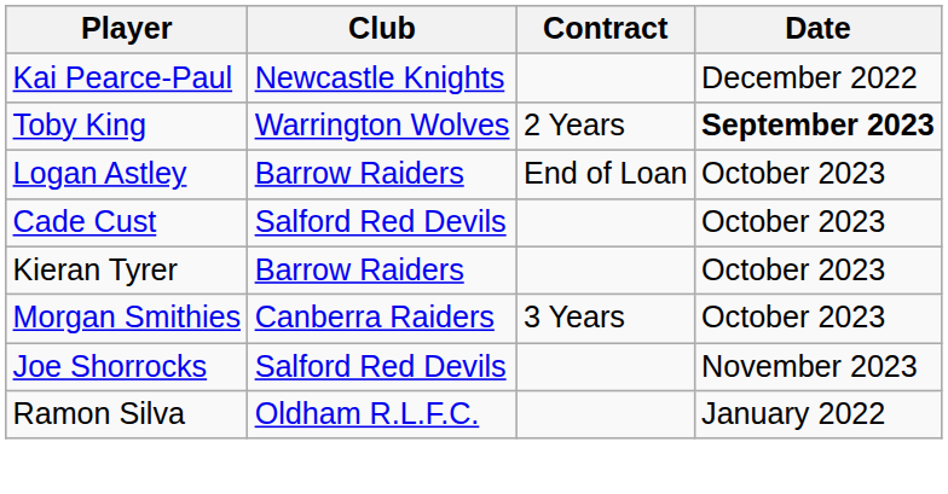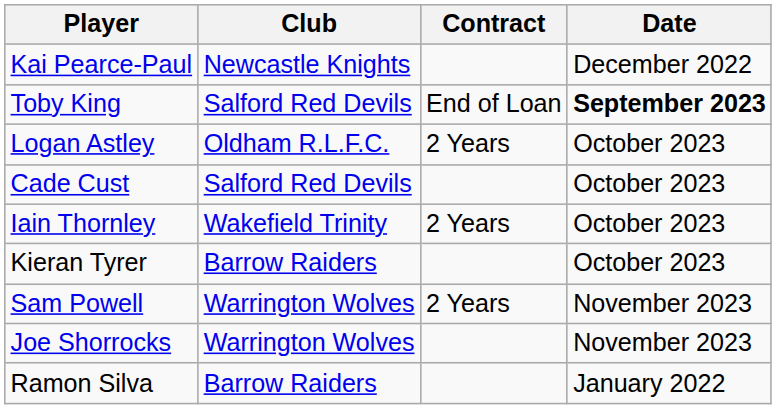Toby King | Club: Warrington Wolves -> Salford Red Devils
Toby King | Contract: 2 Years -> End of Loan
Logan Astley | Club: Barrow Raiders -> Oldham R.L.F.C.
Logan Astley | Contract: End of Loan -> 2 Years
+ row: Iain Thornley | Wakefield Trinity | 2 Years | October 2023
- row: Morgan Smithies | Canberra Raiders | 3 Years | October 2023
+ row: Sam Powell | Warrington Wolves | 2 Years | November 2023
Joe Shorrocks | Club: Salford Red Devils -> Warrington Wolves
Ramon Silva | Club: Oldham R.L.F.C. -> Barrow Raiders
